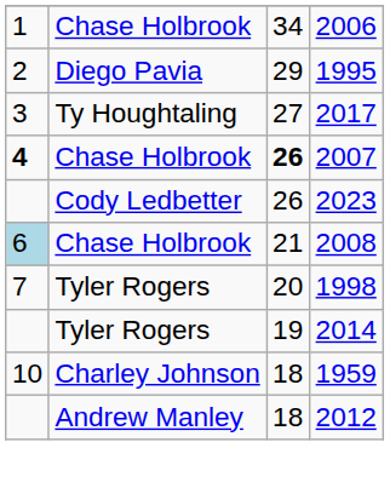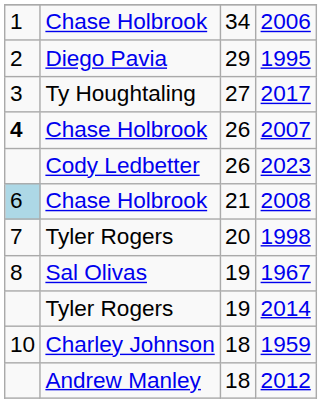2007 | column 3: bold -> normal
+ row: 8 | Sal Olivas | 19 | 1967
